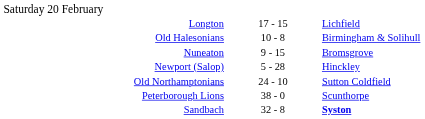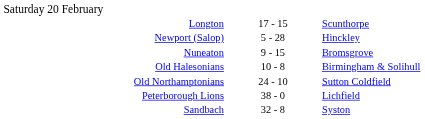Longton | column 3: Lichfield -> Scunthorpe
rows swapped: Newport (Salop) <-> Old Halesonians
Peterborough Lions | column 3: Scunthorpe -> Lichfield
Sandbach | column 3: bold -> normal
